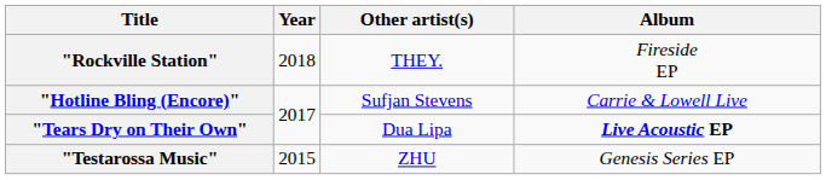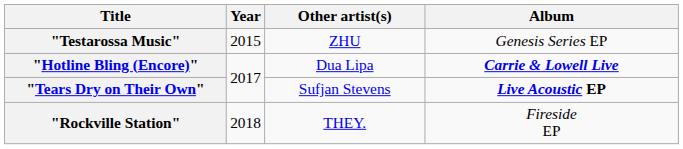rows swapped: "Testarossa Music" <-> "Rockville Station"
"Hotline Bling (Encore)" | Other artist(s): Sufjan Stevens -> Dua Lipa
"Hotline Bling (Encore)" | Album: normal -> bold
"Tears Dry on Their Own" | Other artist(s): Dua Lipa -> Sufjan Stevens
